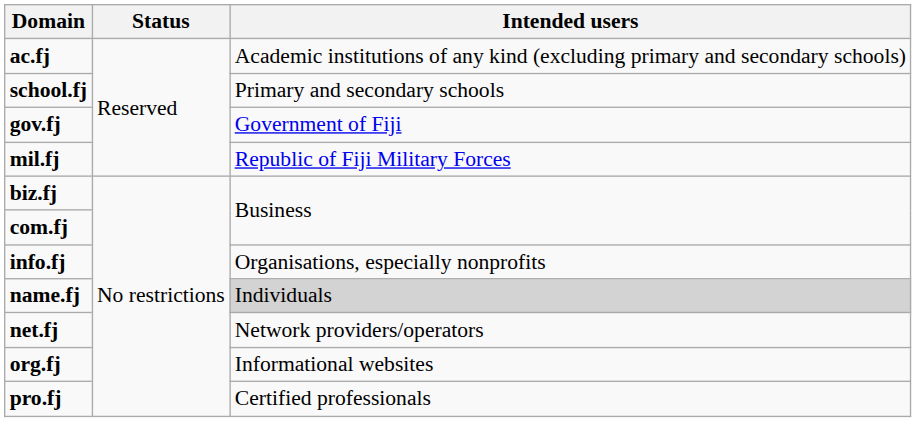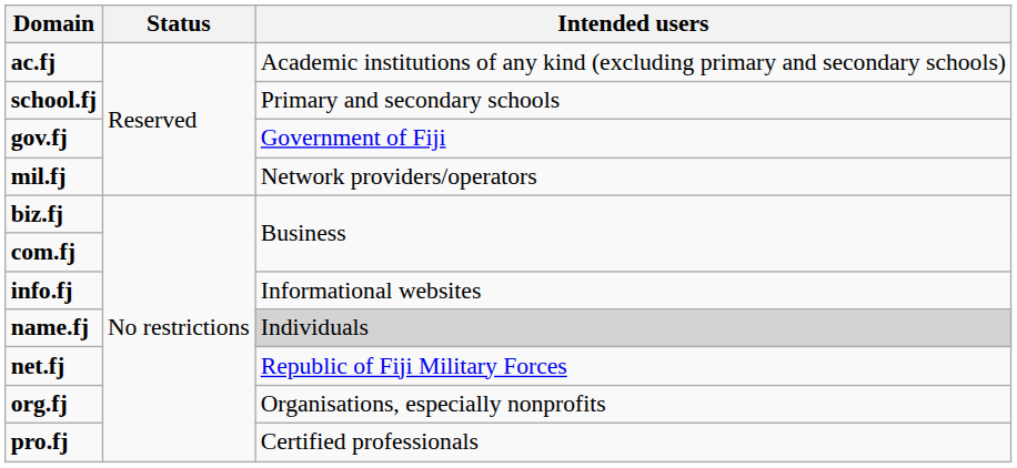mil.fj | Intended users: Republic of Fiji Military Forces -> Network providers/operators
info.fj | Intended users: Organisations, especially nonprofits -> Informational websites
net.fj | Intended users: Network providers/operators -> Republic of Fiji Military Forces
org.fj | Intended users: Informational websites -> Organisations, especially nonprofits
